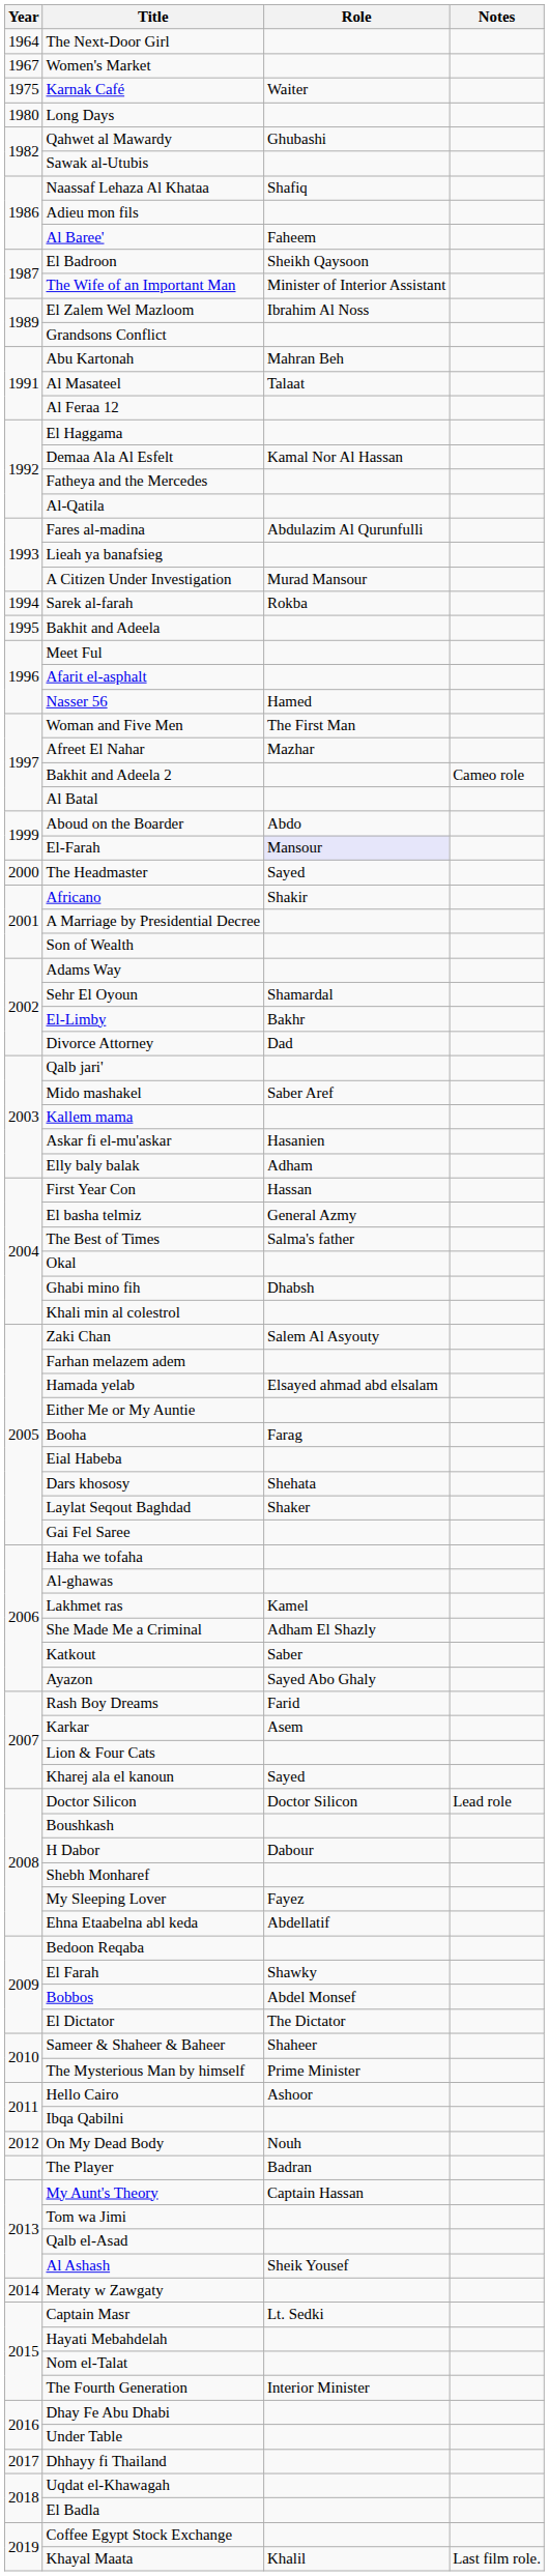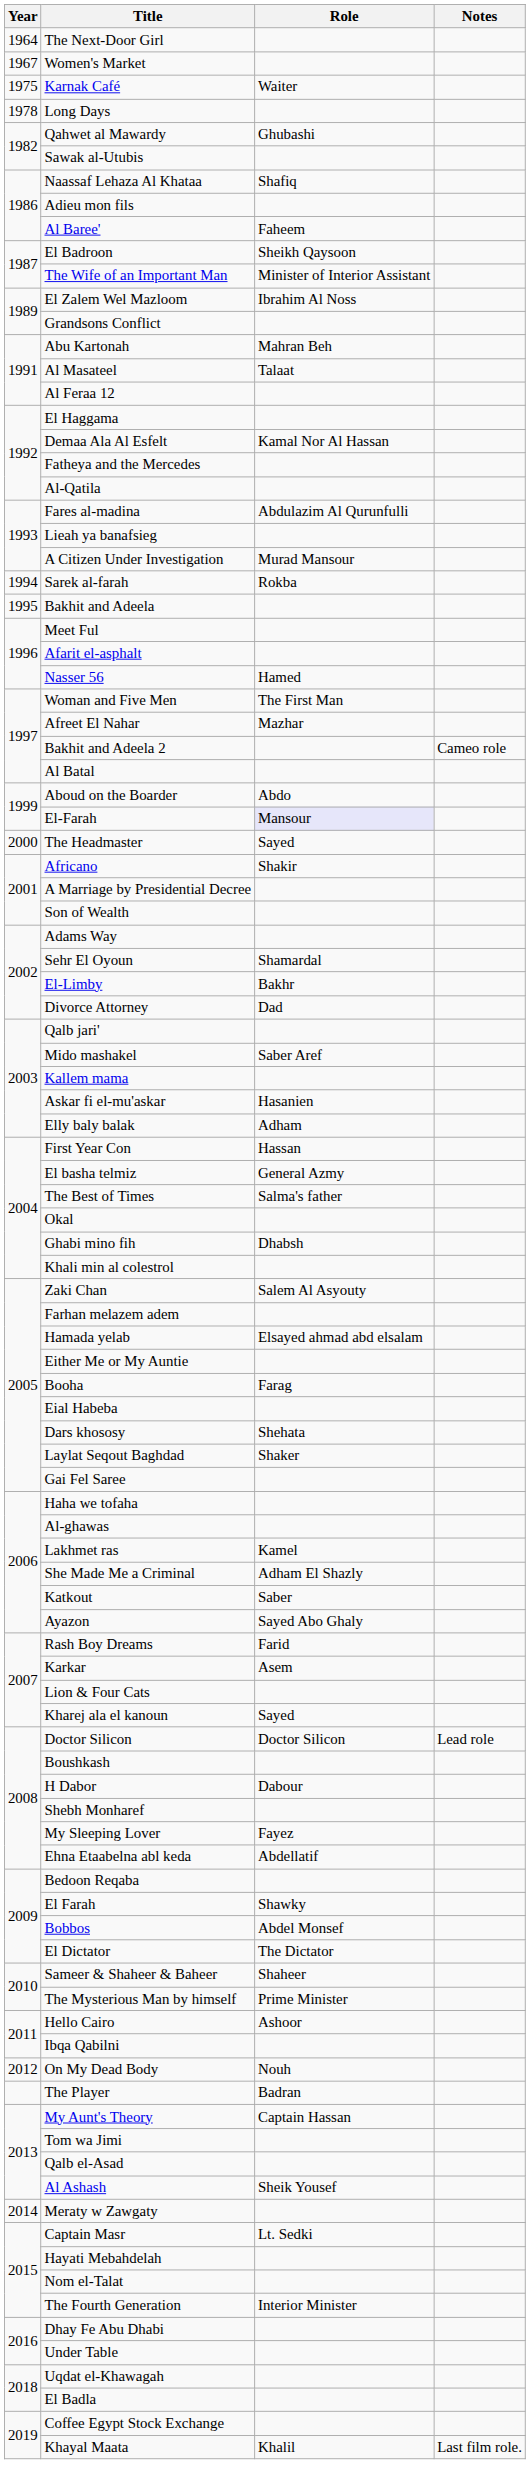Long Days | Year: 1980 -> 1978
- row: 2017 | Dhhayy fi Thailand
